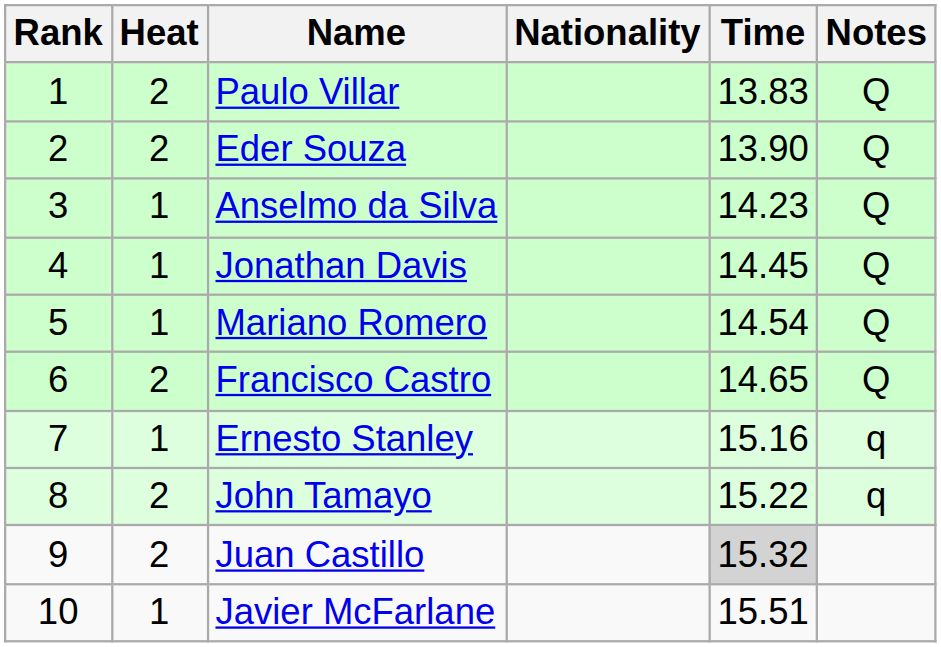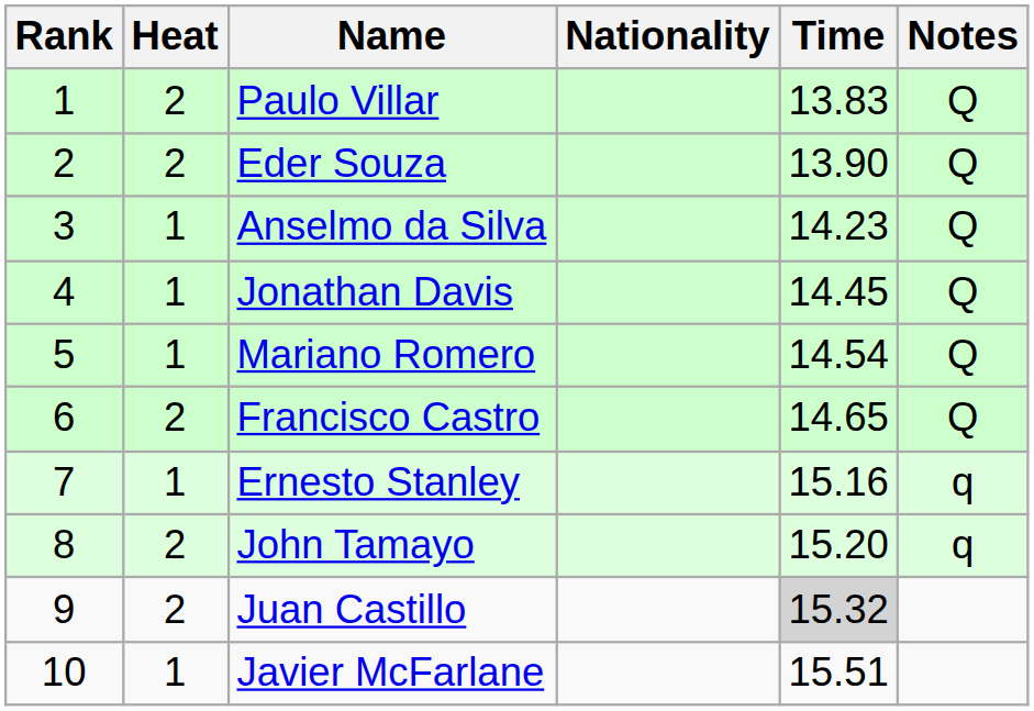John Tamayo | Time: 15.22 -> 15.20
